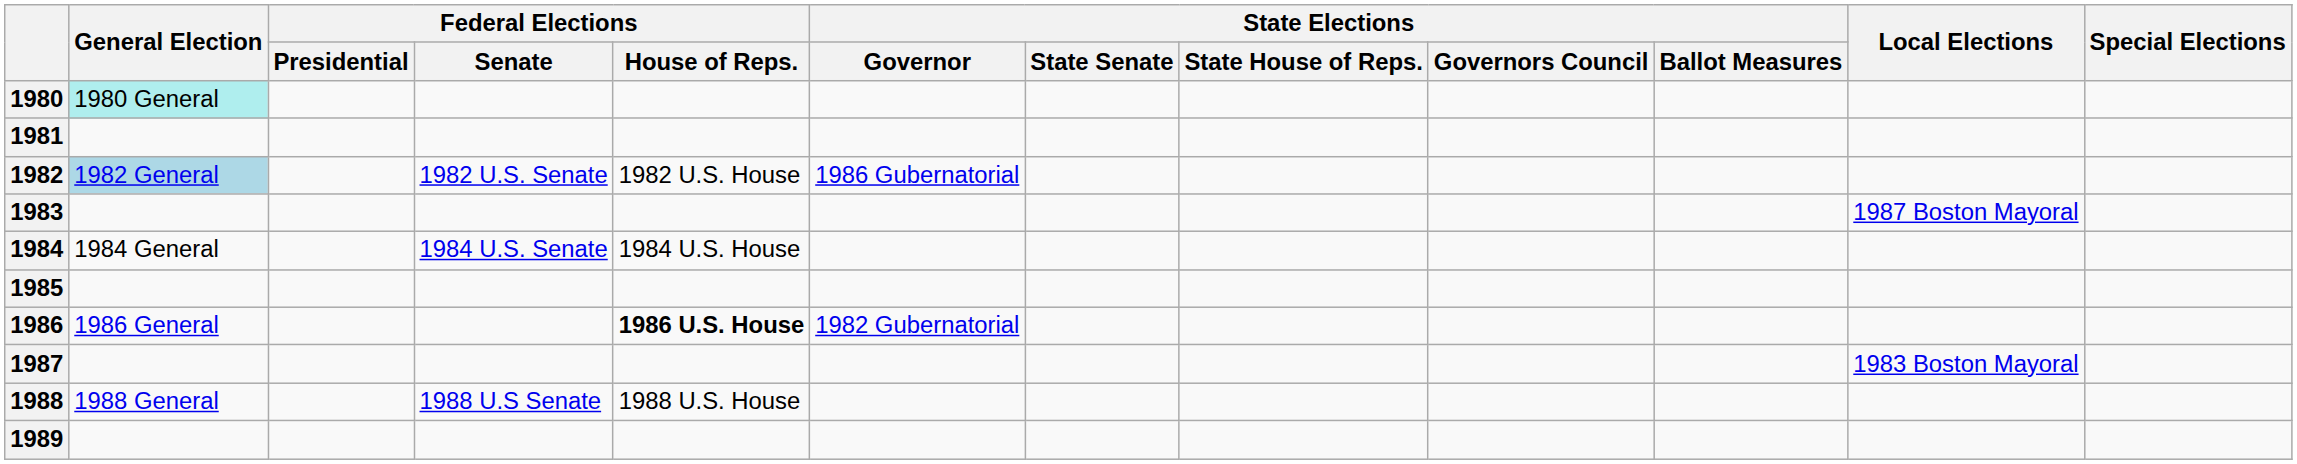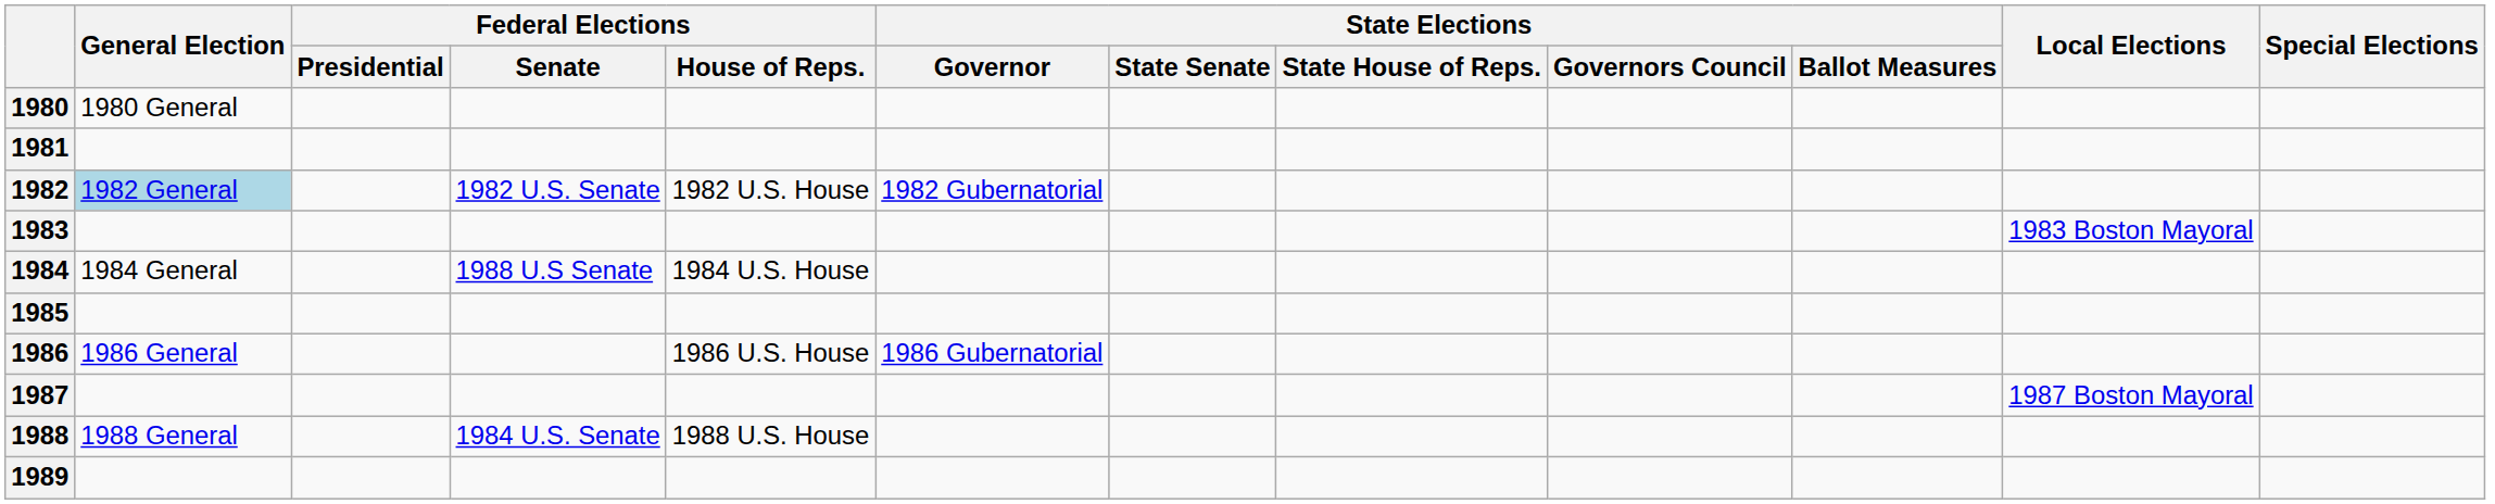1980 | General Election: paleturquoise background -> no background
1982 | State Elections / Governor: 1986 Gubernatorial -> 1982 Gubernatorial
1983 | Local Elections: 1987 Boston Mayoral -> 1983 Boston Mayoral
1984 | Federal Elections / Senate: 1984 U.S. Senate -> 1988 U.S Senate
1986 | Federal Elections / House of Reps.: bold -> normal
1986 | State Elections / Governor: 1982 Gubernatorial -> 1986 Gubernatorial
1987 | Local Elections: 1983 Boston Mayoral -> 1987 Boston Mayoral
1988 | Federal Elections / Senate: 1988 U.S Senate -> 1984 U.S. Senate
